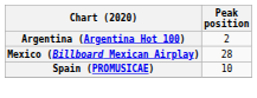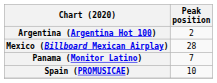+ row: Panama (Monitor Latino) | 7
